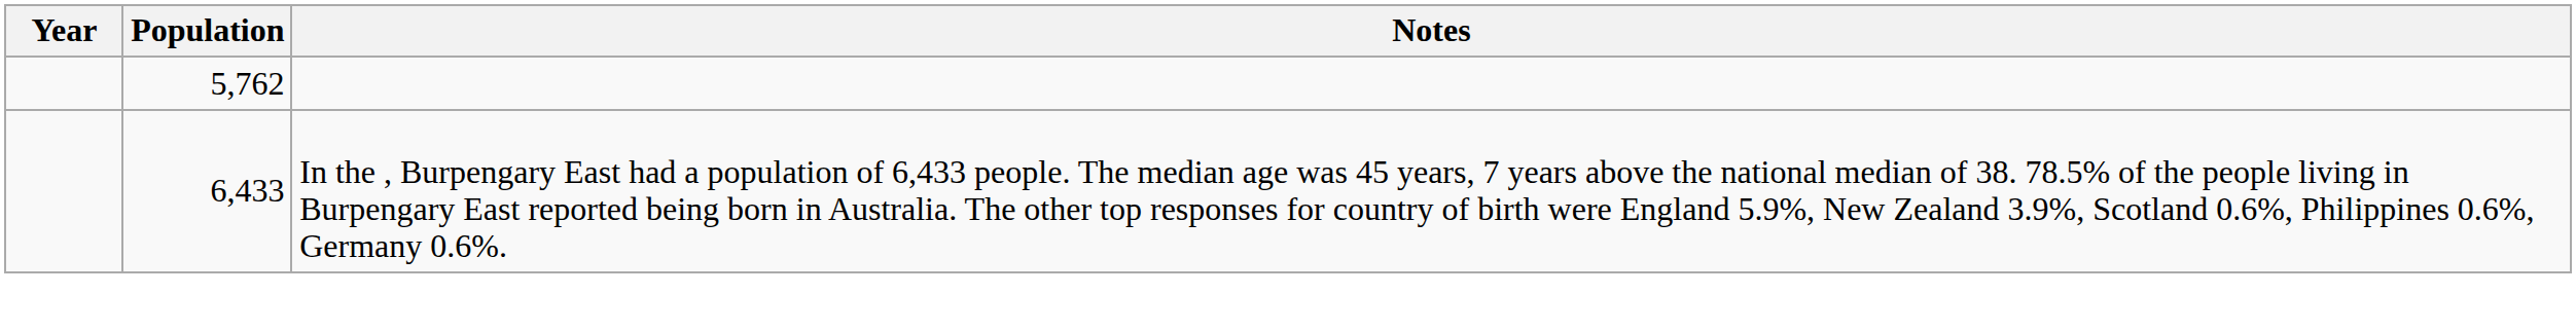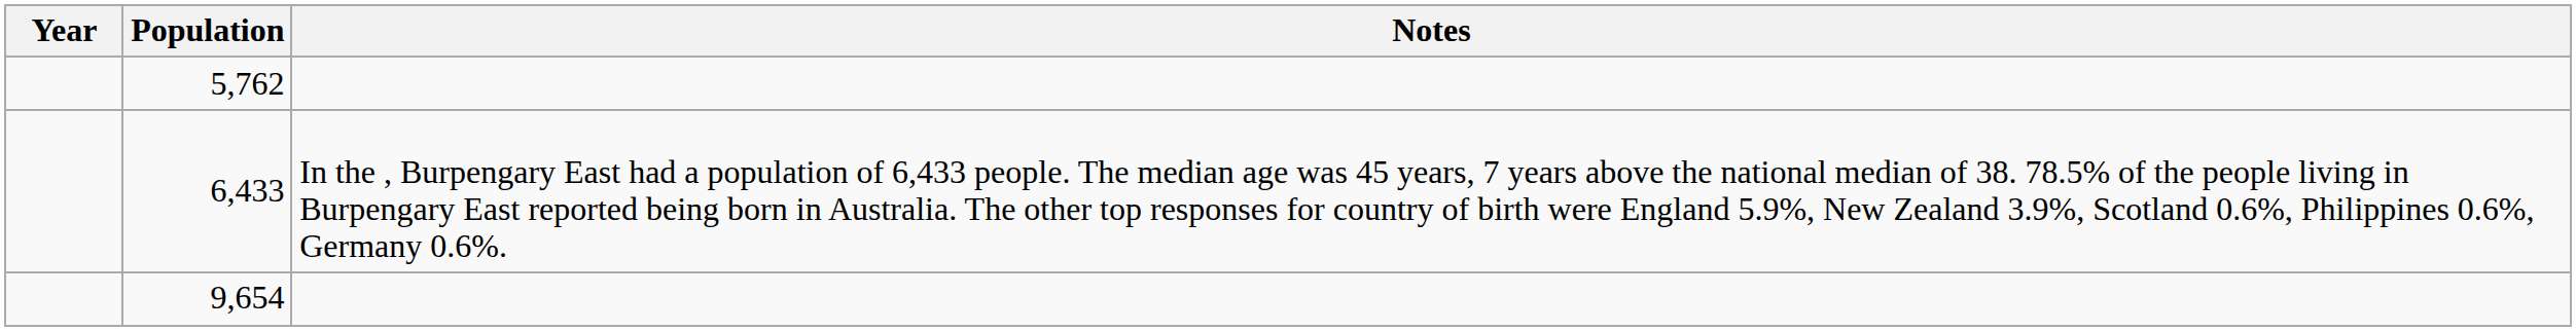+ row: 9,654
